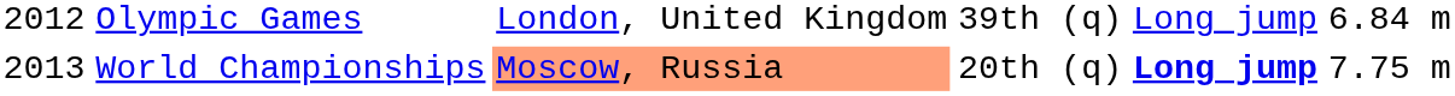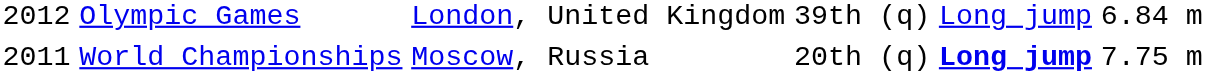World Championships | column 1: 2013 -> 2011
World Championships | column 3: lightsalmon background -> no background
